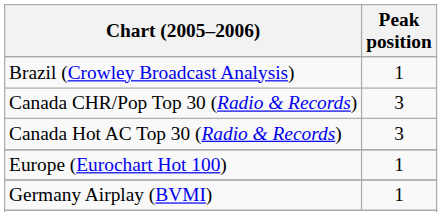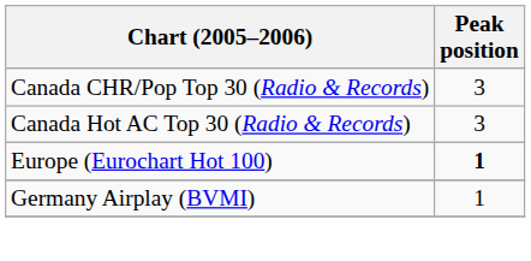- row: Brazil (Crowley Broadcast Analysis) | 1
Europe (Eurochart Hot 100) | Peak position: normal -> bold
